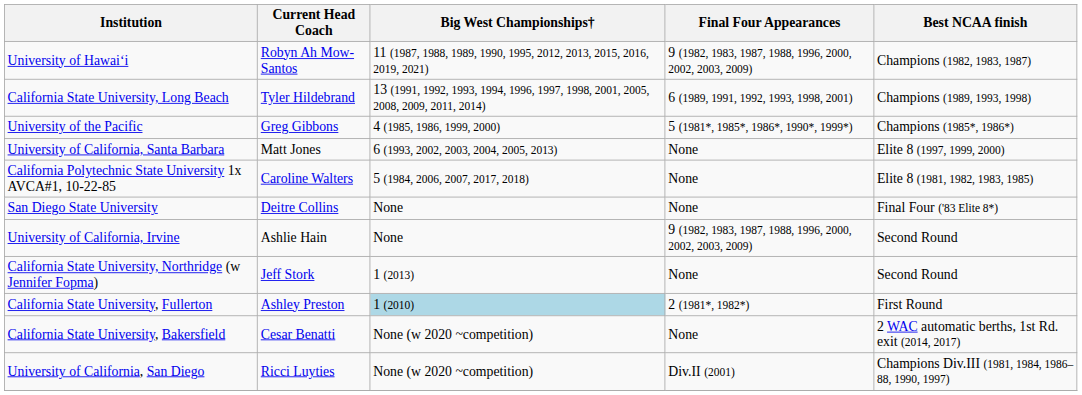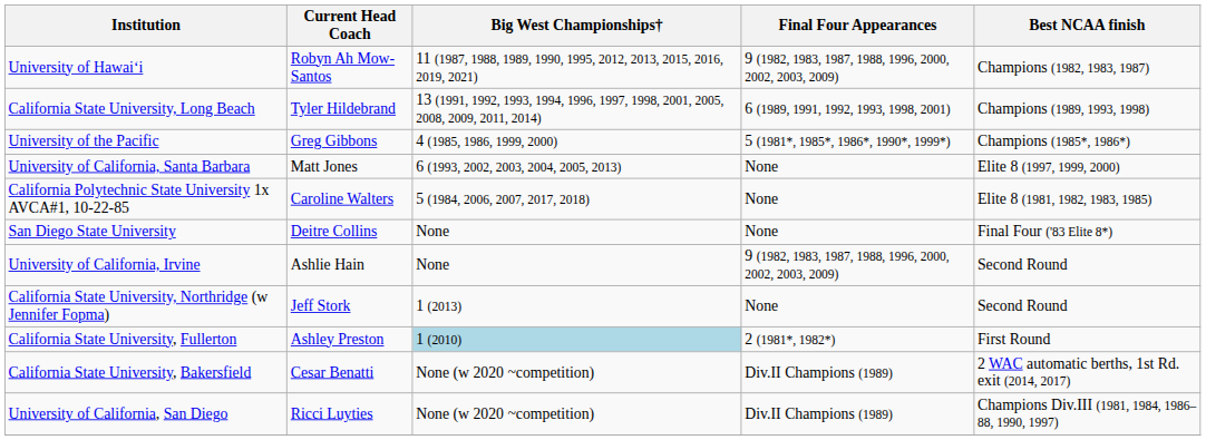California State University, Bakersfield | Final Four Appearances: None -> Div.II Champions (1989)
University of California, San Diego | Final Four Appearances: Div.II (2001) -> Div.II Champions (1989)
